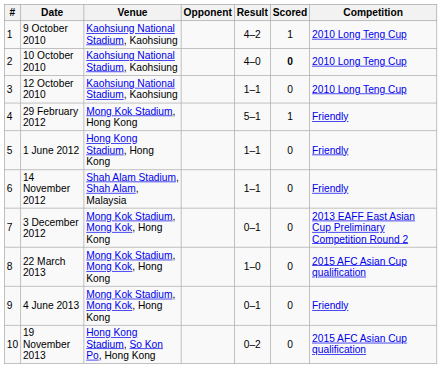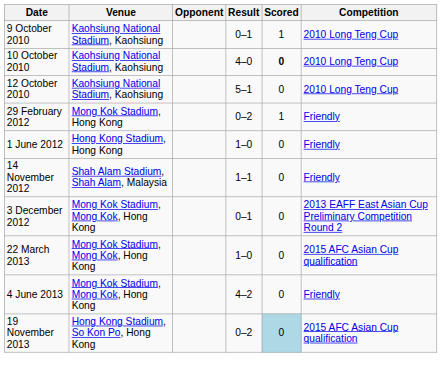- column: # | 1 | 2 | 3 | 4 | 5 | 6 | 7 | 8 | 9 | 10
9 October 2010 | Result: 4–2 -> 0–1
12 October 2010 | Result: 1–1 -> 5–1
29 February 2012 | Result: 5–1 -> 0–2
1 June 2012 | Result: 1–1 -> 1–0
4 June 2013 | Result: 0–1 -> 4–2
19 November 2013 | Scored: no background -> lightblue background
